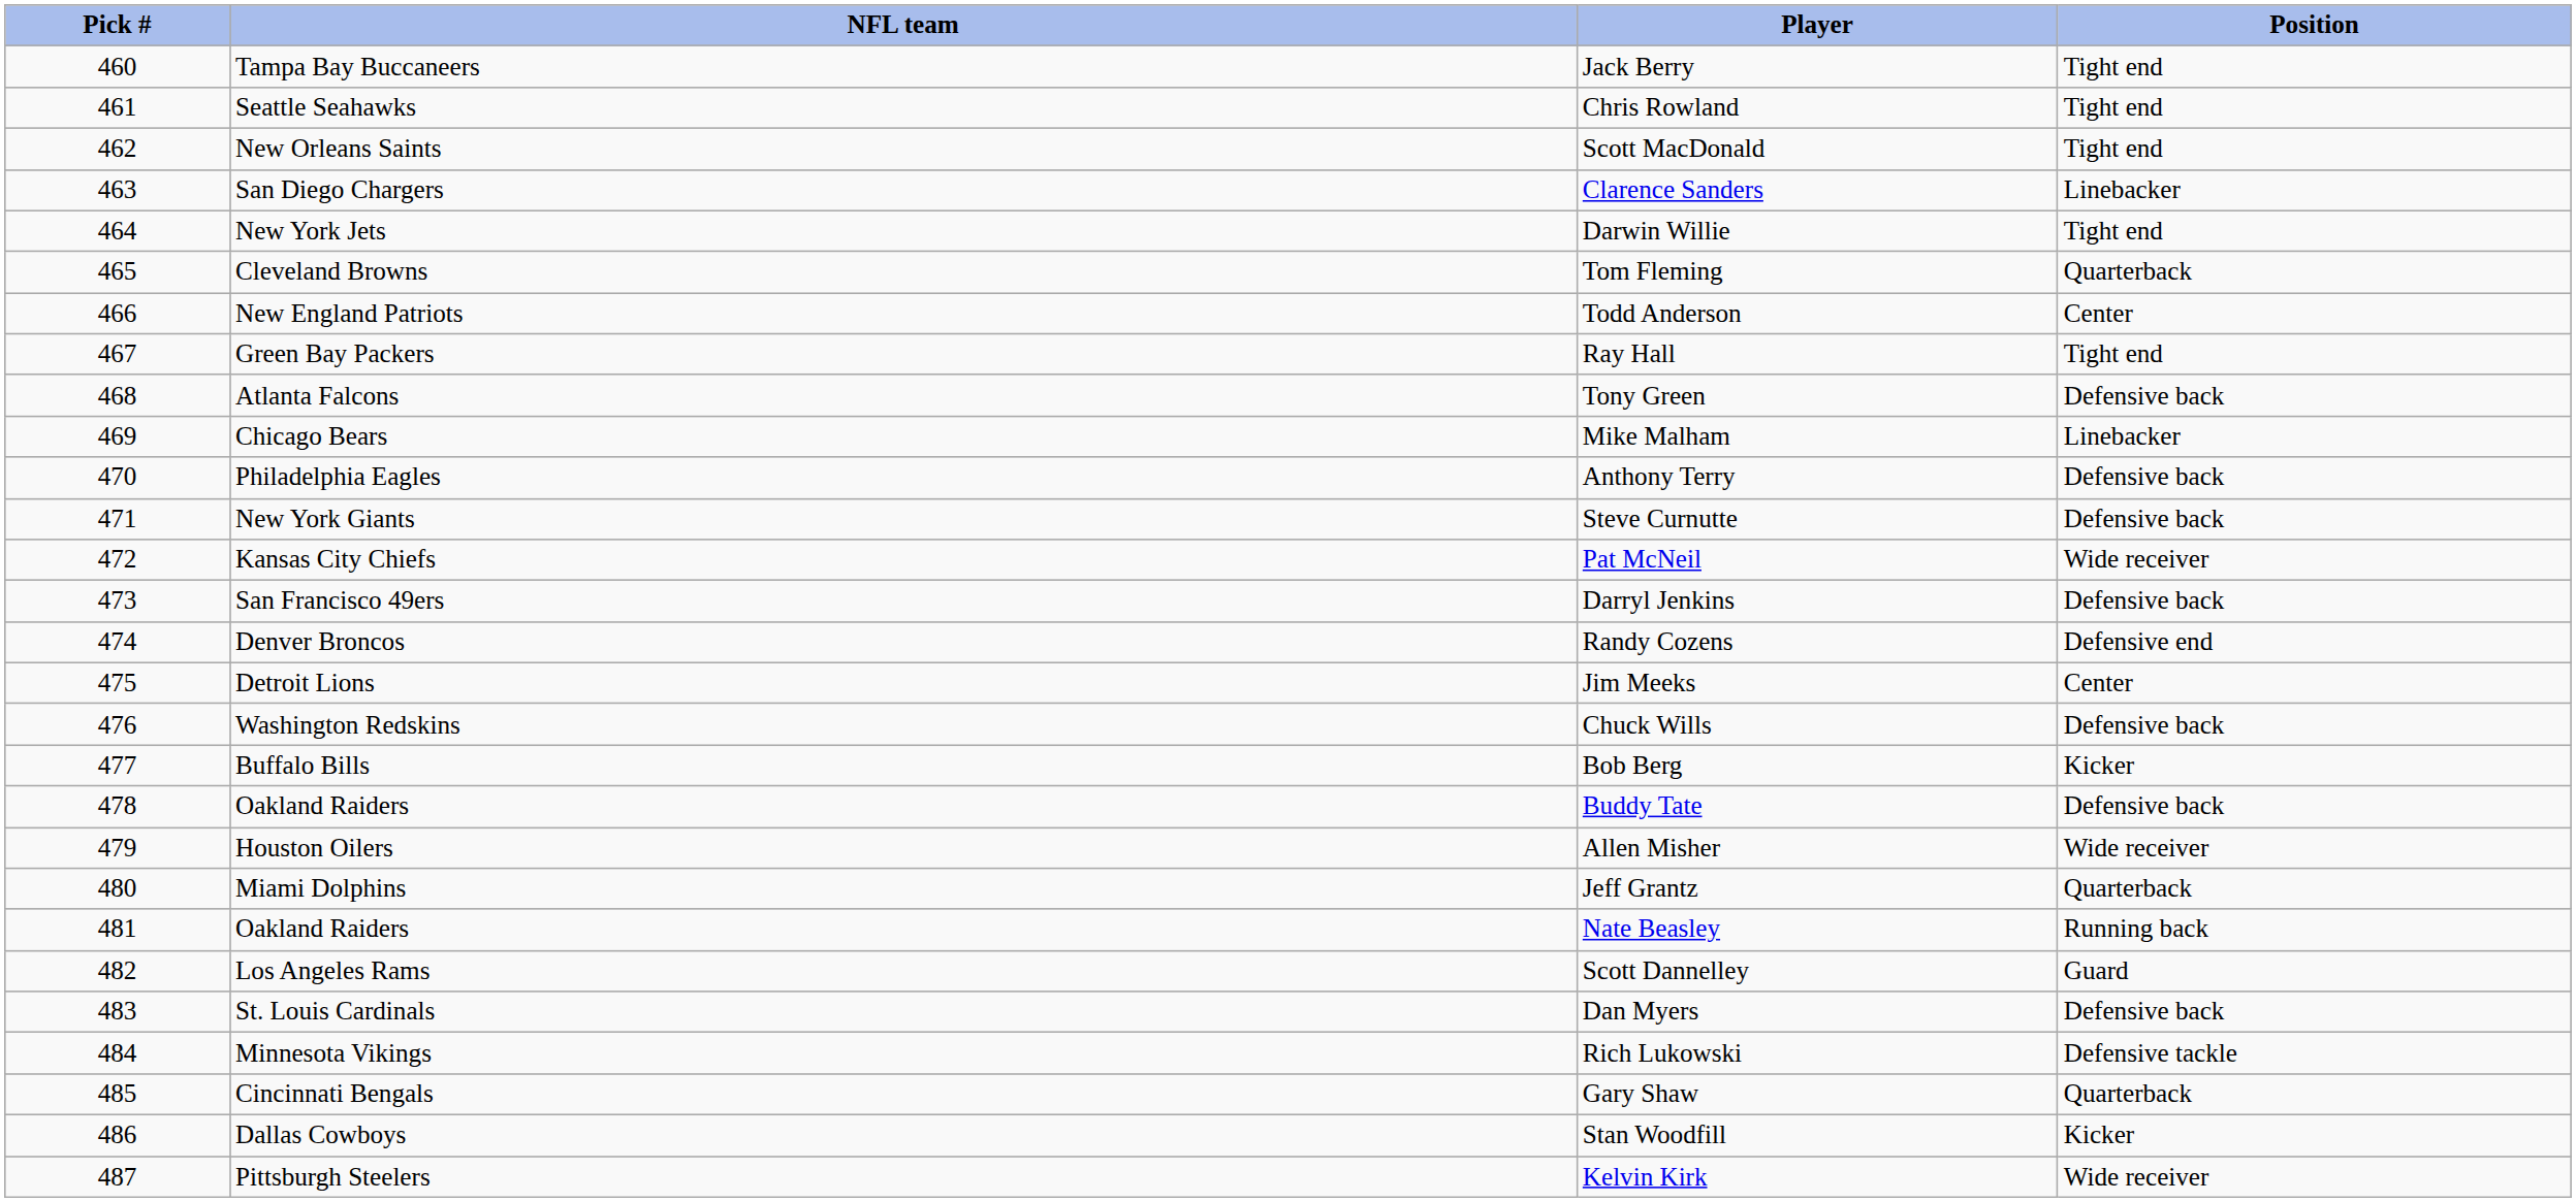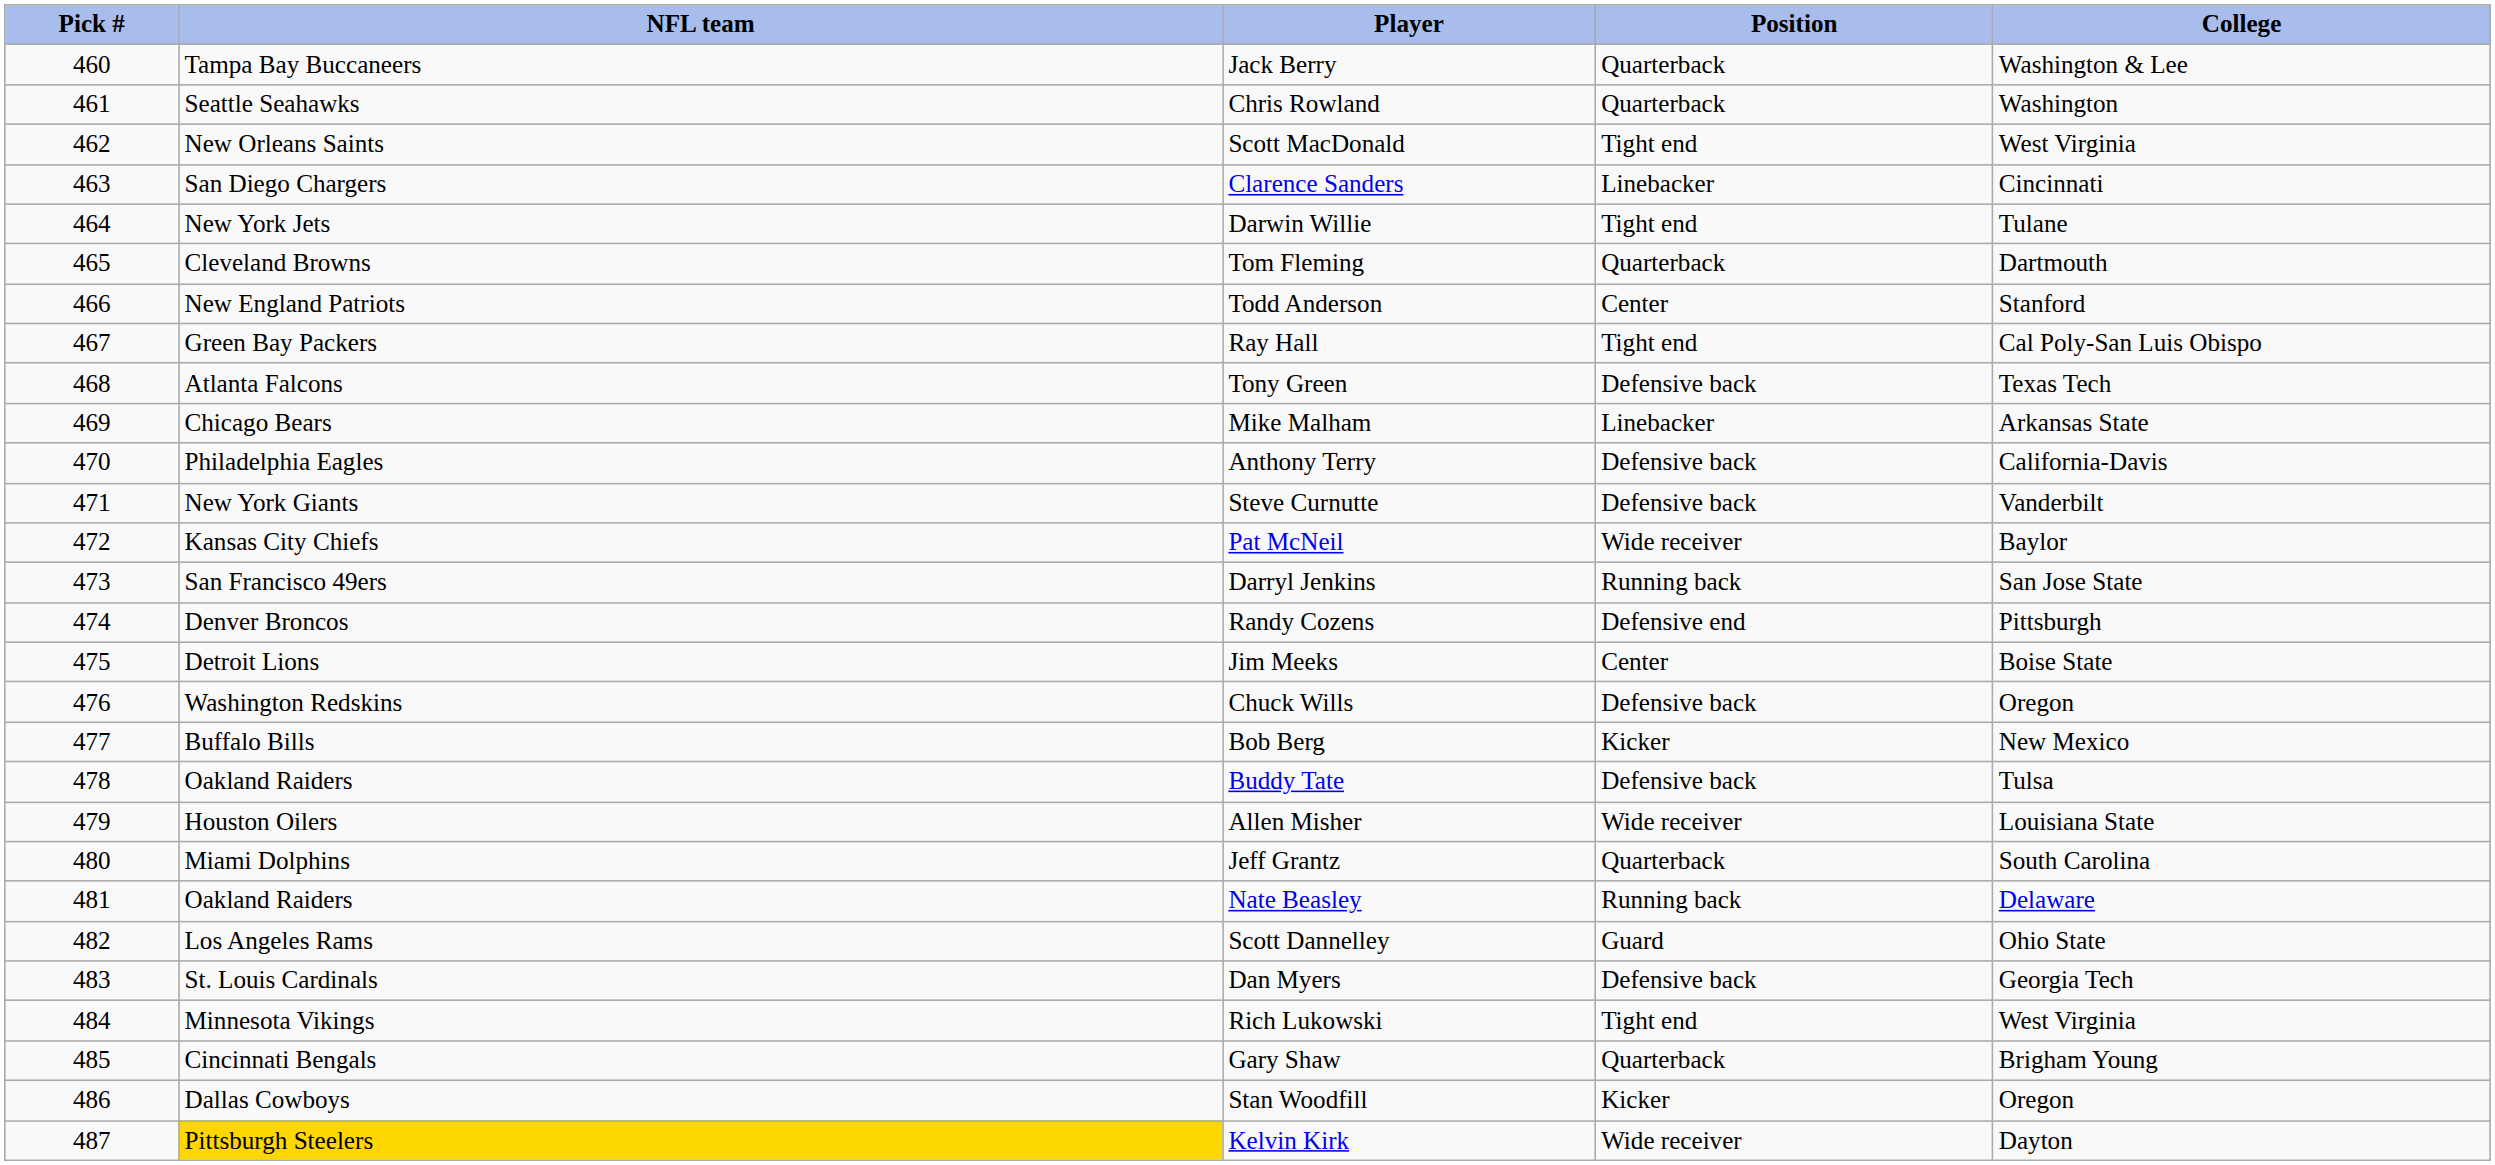+ column: College | Washington & Lee | Washington | West Virginia | Cincinnati | Tulane | Dartmouth | Stanford | Cal Poly-San Luis Obispo | Texas Tech | Arkansas State | California-Davis | Vanderbilt | Baylor | San Jose State | Pittsburgh | Boise State | Oregon | New Mexico | Tulsa | Louisiana State | South Carolina | Delaware | Ohio State | Georgia Tech | West Virginia | Brigham Young | Oregon | Dayton
Jack Berry | Position: Tight end -> Quarterback
Chris Rowland | Position: Tight end -> Quarterback
Darryl Jenkins | Position: Defensive back -> Running back
Rich Lukowski | Position: Defensive tackle -> Tight end
Kelvin Kirk | NFL team: no background -> gold background
